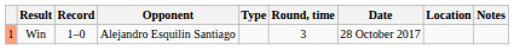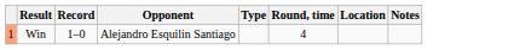- column: Date | 28 October 2017
Win | Round, time: 3 -> 4
